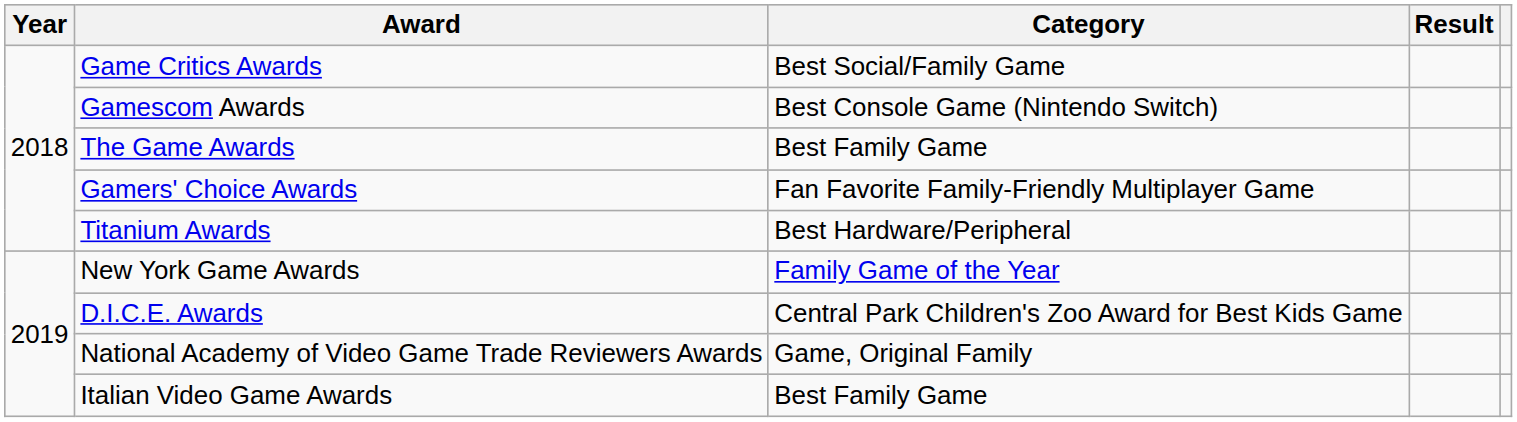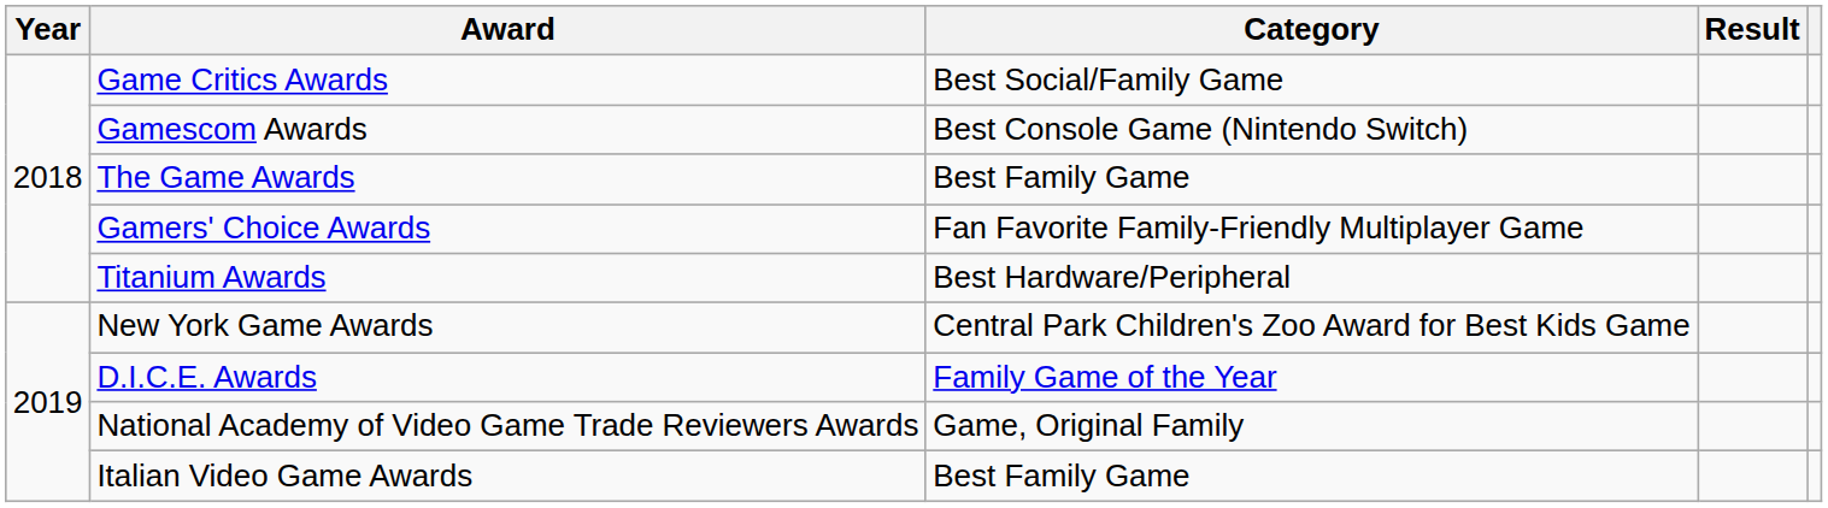New York Game Awards | Category: Family Game of the Year -> Central Park Children's Zoo Award for Best Kids Game
D.I.C.E. Awards | Category: Central Park Children's Zoo Award for Best Kids Game -> Family Game of the Year
